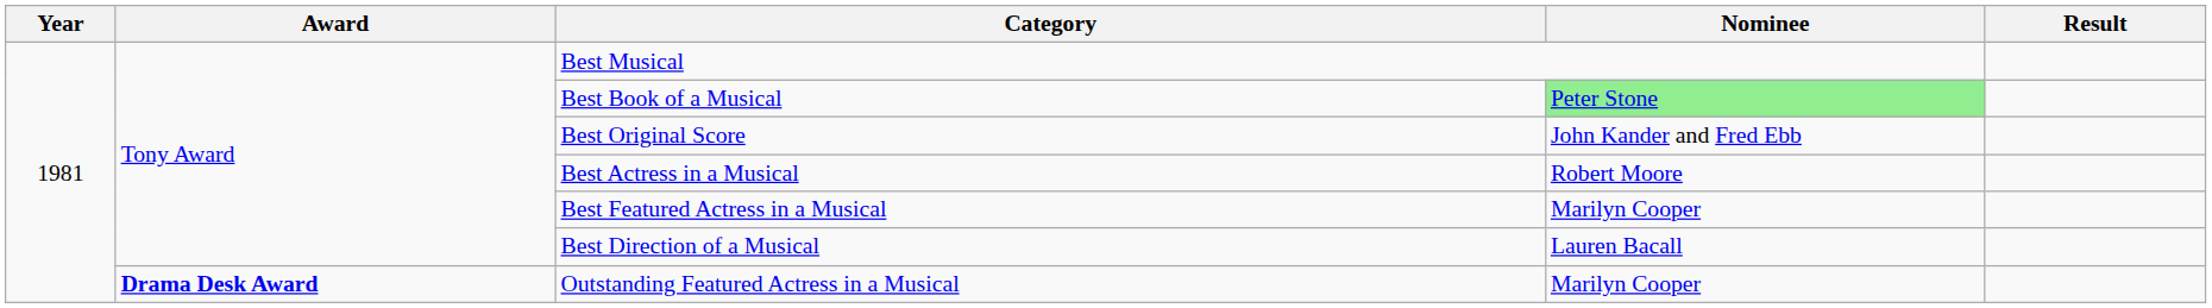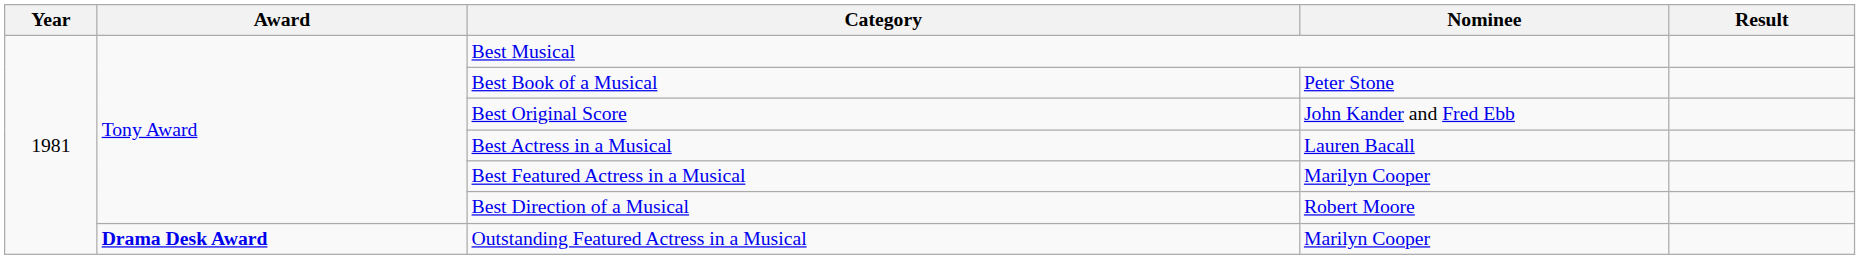Best Book of a Musical | Nominee: lightgreen background -> no background
Best Actress in a Musical | Nominee: Robert Moore -> Lauren Bacall
Best Direction of a Musical | Nominee: Lauren Bacall -> Robert Moore
